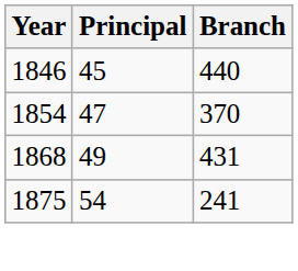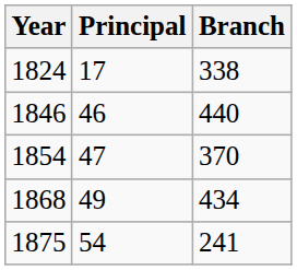+ row: 1824 | 17 | 338
1846 | Principal: 45 -> 46
1868 | Branch: 431 -> 434
